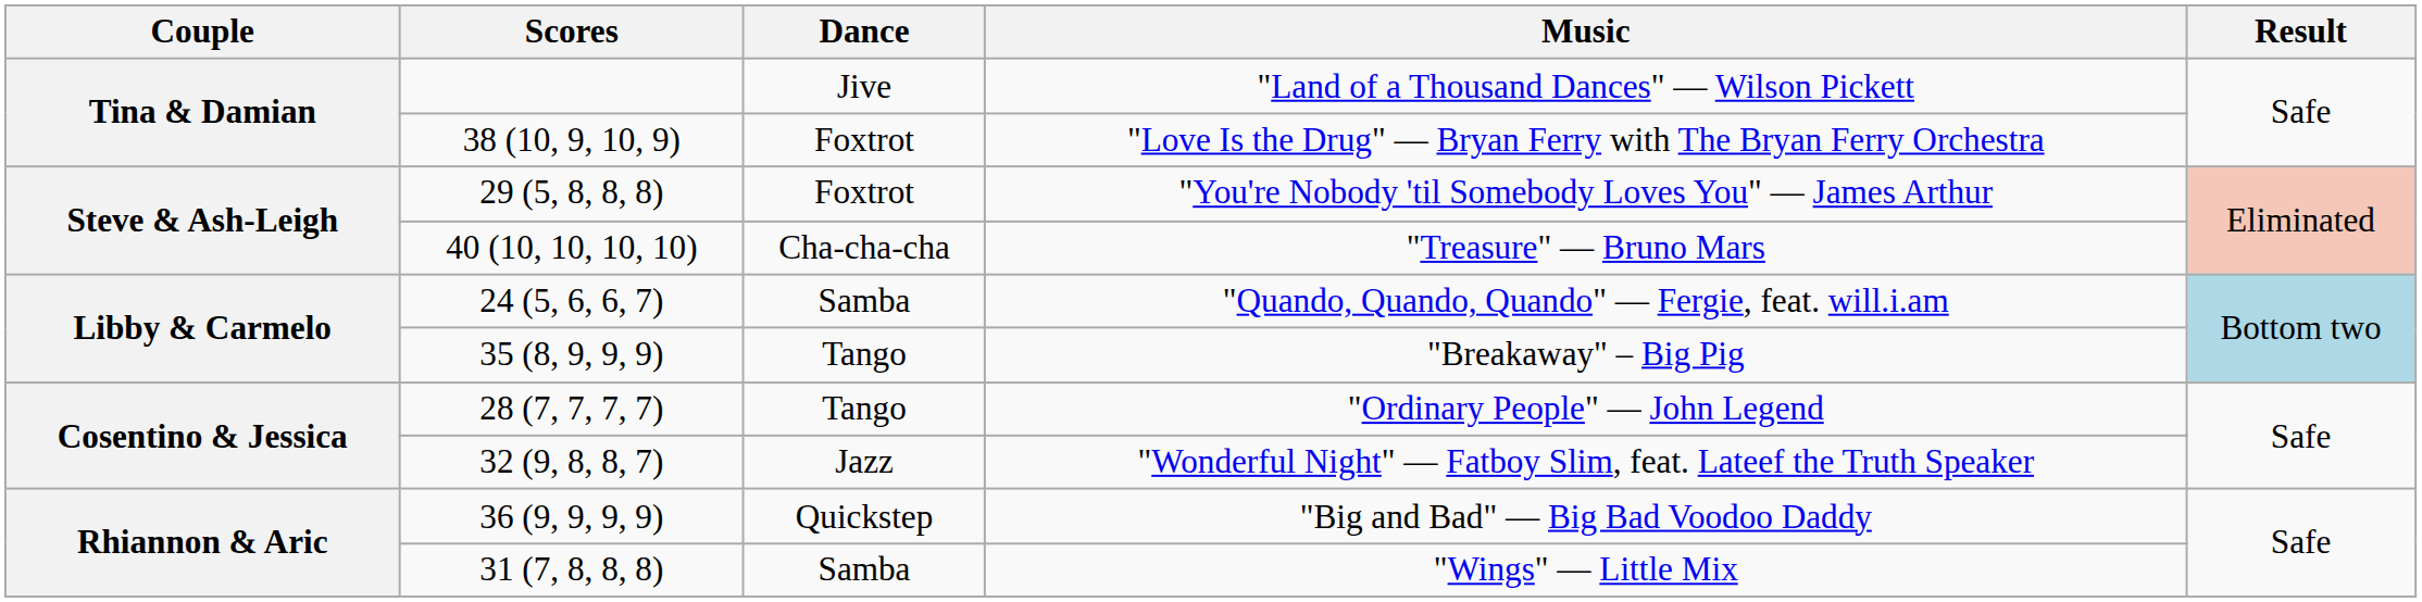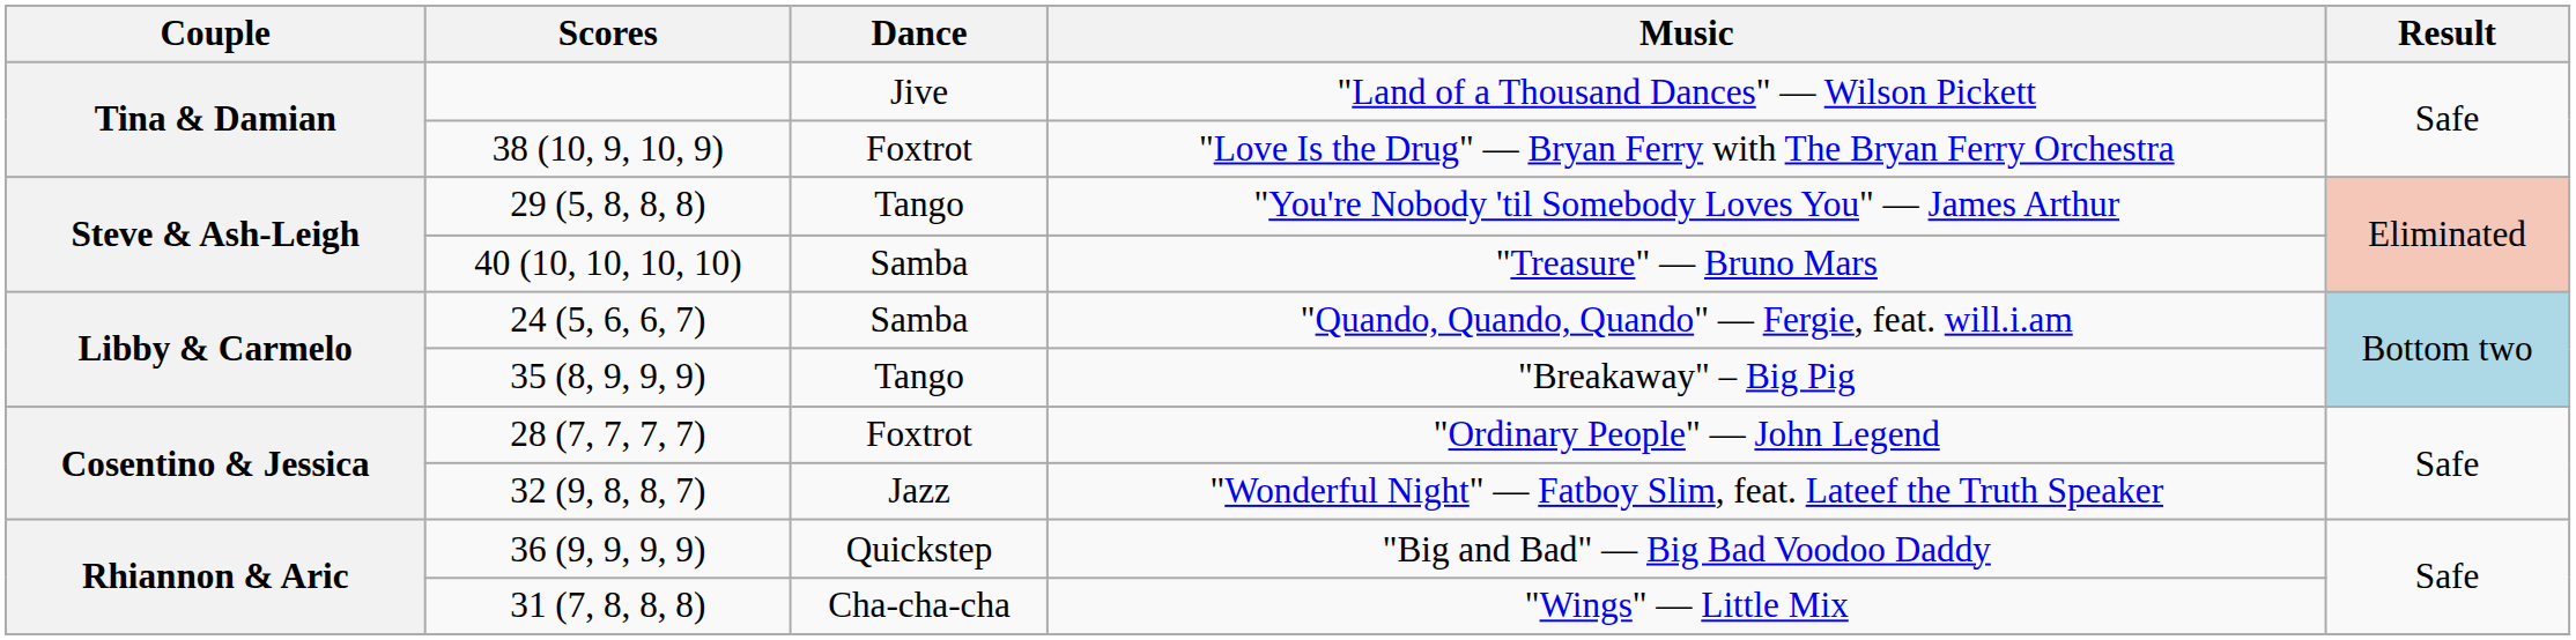"You're Nobody 'til Somebody Loves You" — James Arthur | Dance: Foxtrot -> Tango
"Treasure" — Bruno Mars | Dance: Cha-cha-cha -> Samba
"Ordinary People" — John Legend | Dance: Tango -> Foxtrot
"Wings" — Little Mix | Dance: Samba -> Cha-cha-cha
